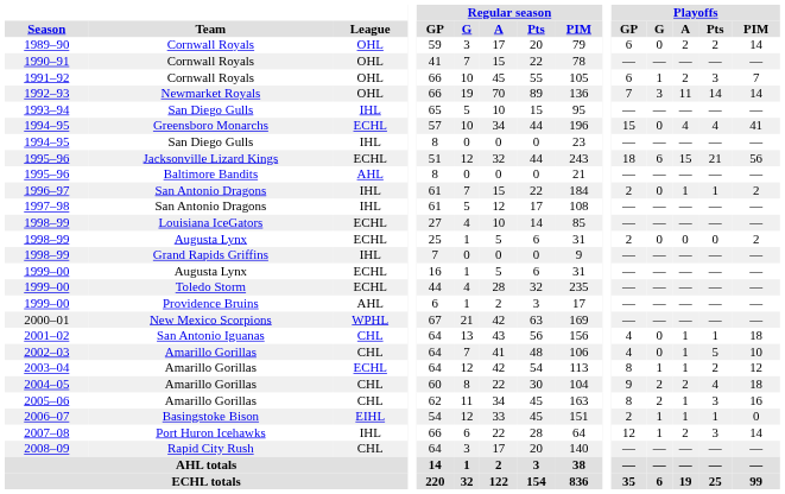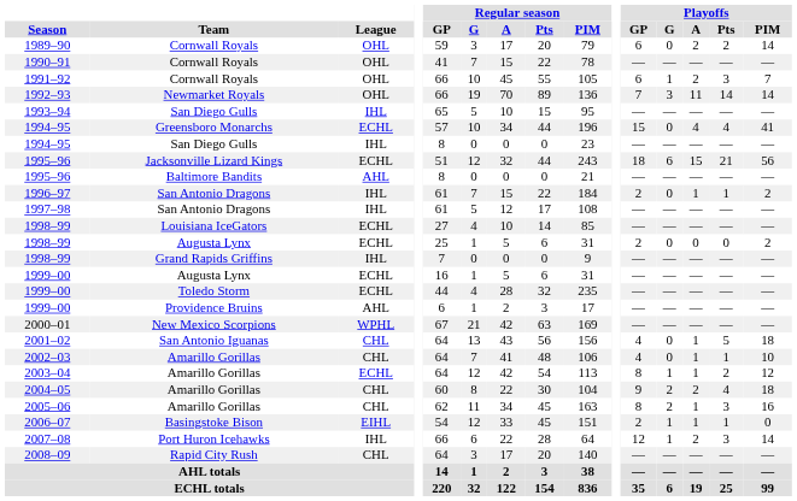2001–02 | Playoffs / Pts: 1 -> 5
2002–03 | Playoffs / Pts: 5 -> 1
